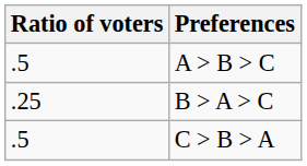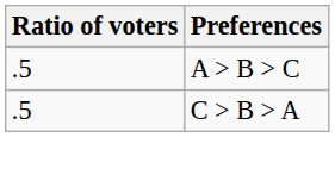- row: .25 | B > A > C
